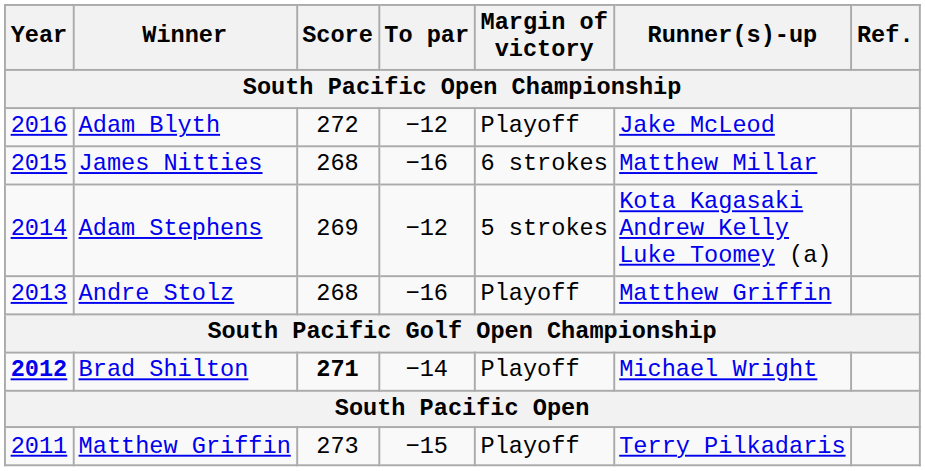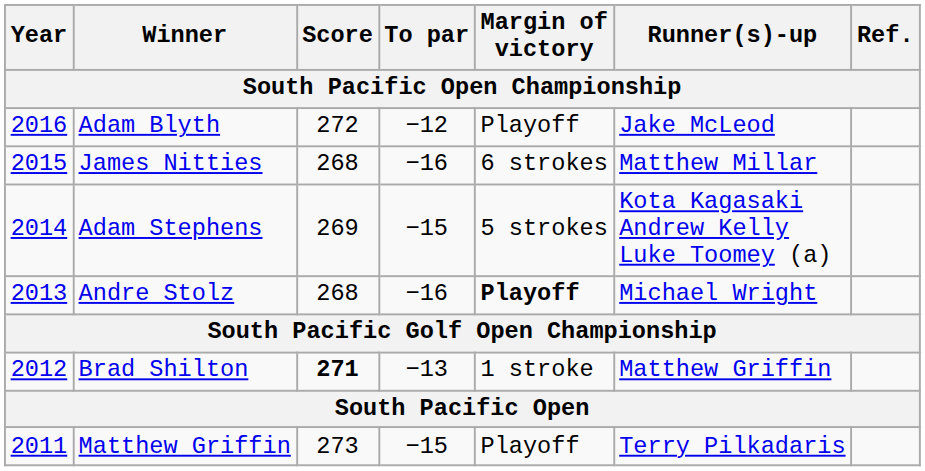Adam Stephens | To par: −12 -> −15
Andre Stolz | Margin of victory: normal -> bold
Andre Stolz | Runner(s)-up: Matthew Griffin -> Michael Wright
Brad Shilton | Year: bold -> normal
Brad Shilton | To par: −14 -> −13
Brad Shilton | Margin of victory: Playoff -> 1 stroke
Brad Shilton | Runner(s)-up: Michael Wright -> Matthew Griffin
